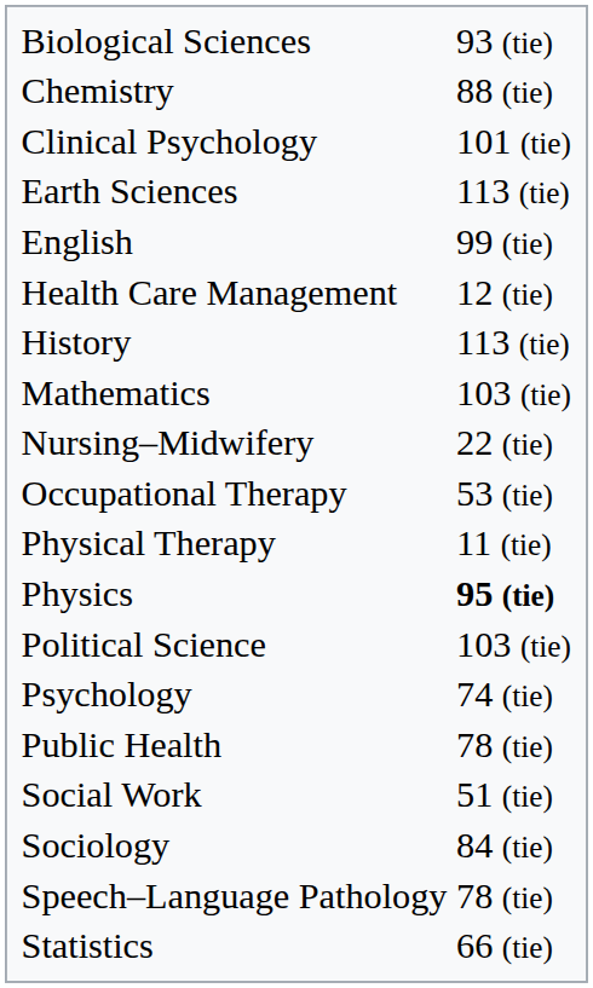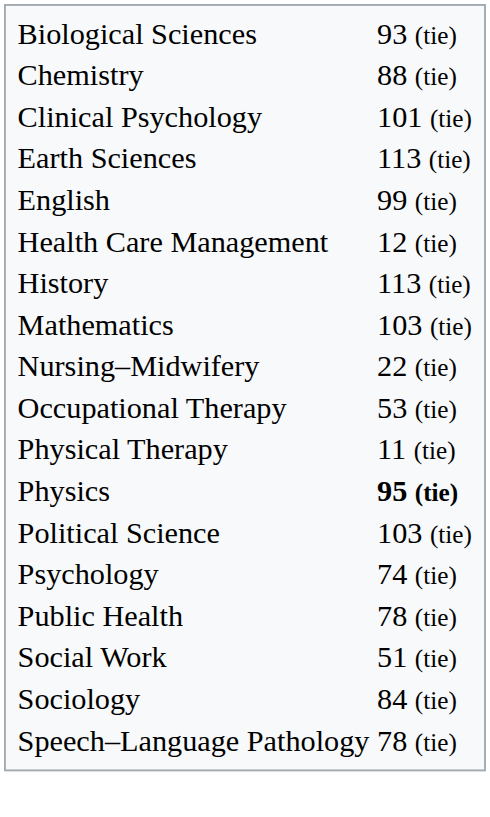- row: Statistics | 66 (tie)
